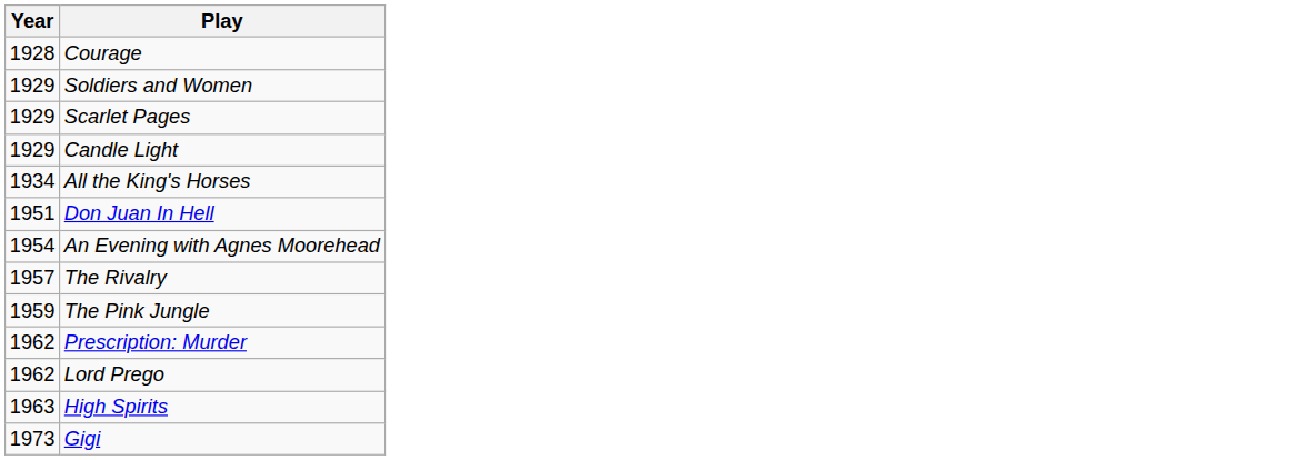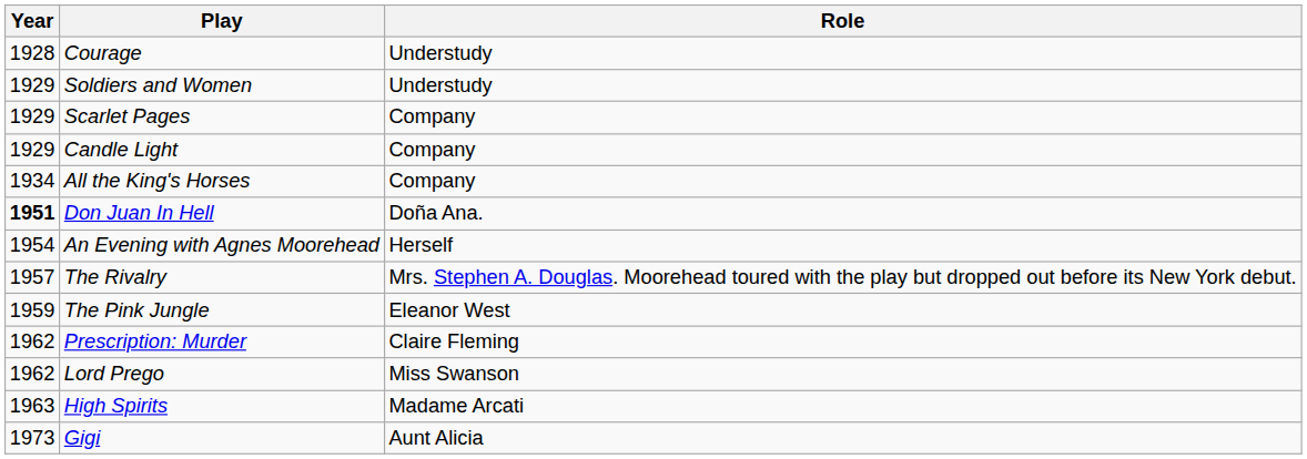+ column: Role | Understudy | Understudy | Company | Company | Company | Doña Ana. | Herself | Mrs. Stephen A. Douglas. Moorehead toured with the play but dropped out before its New York debut. | Eleanor West | Claire Fleming | Miss Swanson | Madame Arcati | Aunt Alicia
Don Juan In Hell | Year: normal -> bold
